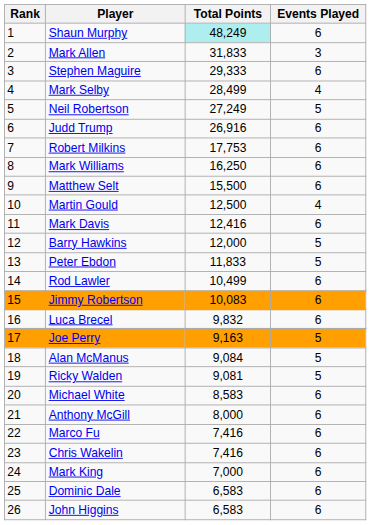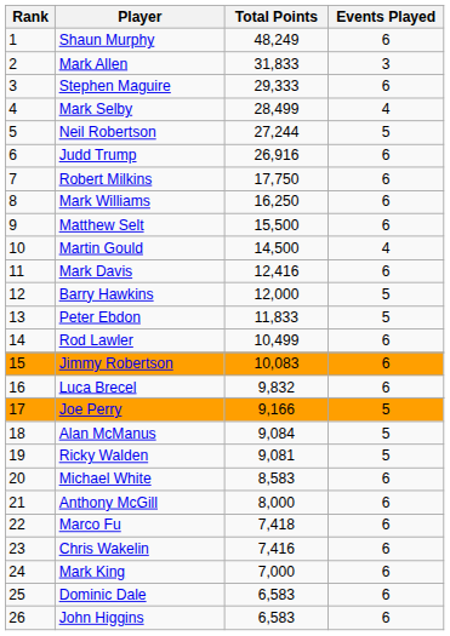Shaun Murphy | Total Points: paleturquoise background -> no background
Neil Robertson | Total Points: 27,249 -> 27,244
Robert Milkins | Total Points: 17,753 -> 17,750
Martin Gould | Total Points: 12,500 -> 14,500
Joe Perry | Total Points: 9,163 -> 9,166
Marco Fu | Total Points: 7,416 -> 7,418
